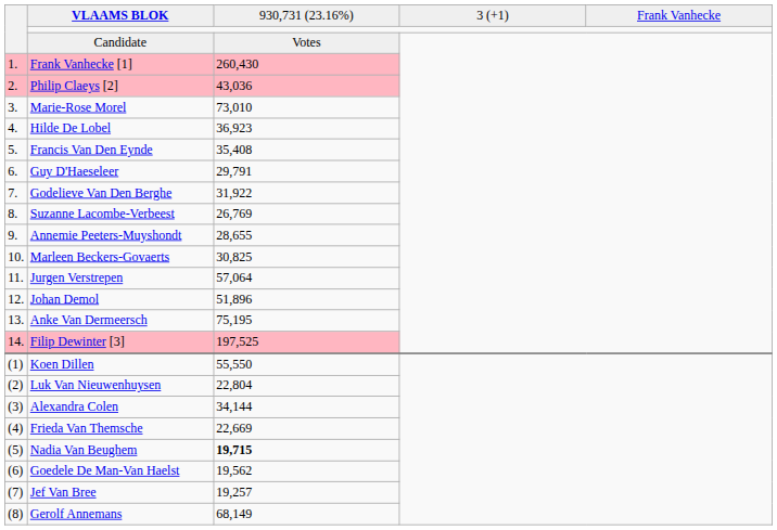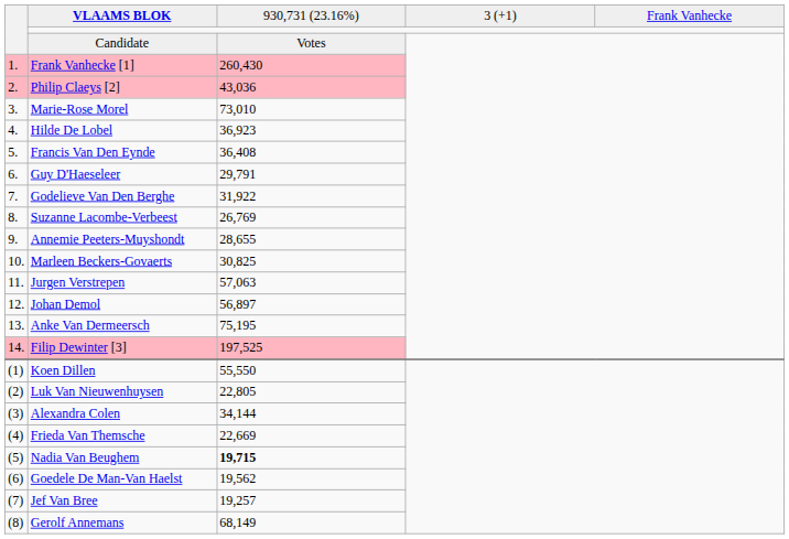Francis Van Den Eynde | column 3: 35,408 -> 36,408
Jurgen Verstrepen | column 3: 57,064 -> 57,063
Johan Demol | column 3: 51,896 -> 56,897
Luk Van Nieuwenhuysen | column 3: 22,804 -> 22,805
